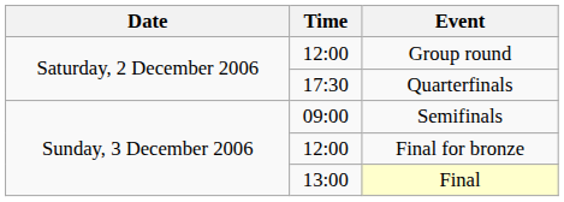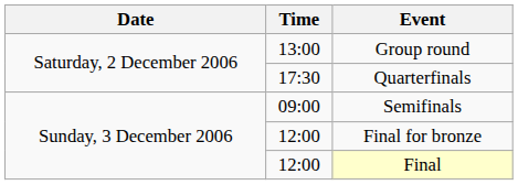Group round | Time: 12:00 -> 13:00
Final | Time: 13:00 -> 12:00
